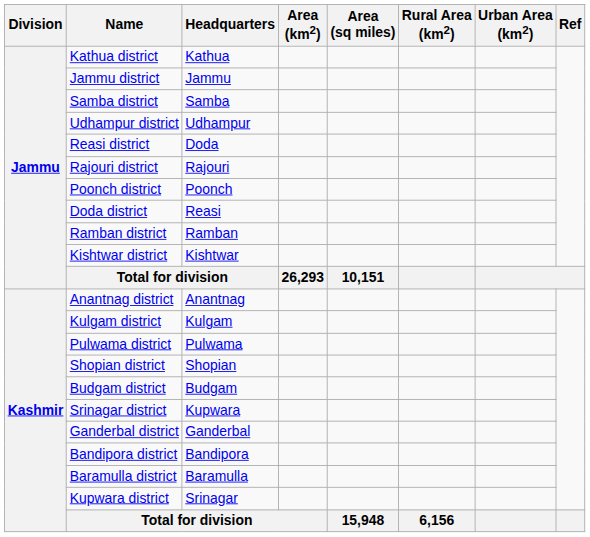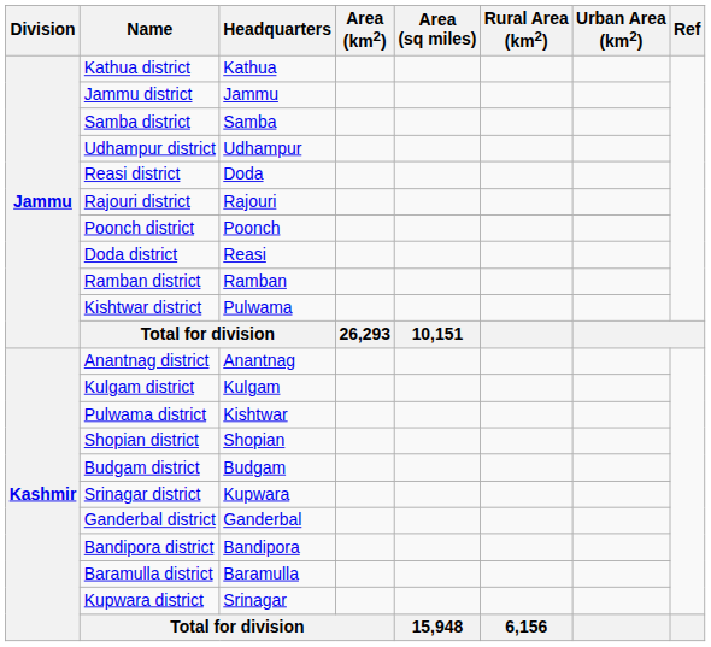Kishtwar district | Headquarters: Kishtwar -> Pulwama
Pulwama district | Headquarters: Pulwama -> Kishtwar
